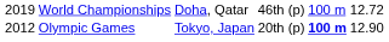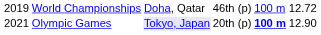Olympic Games | column 1: 2012 -> 2021
Olympic Games | column 3: no background -> lavender background
